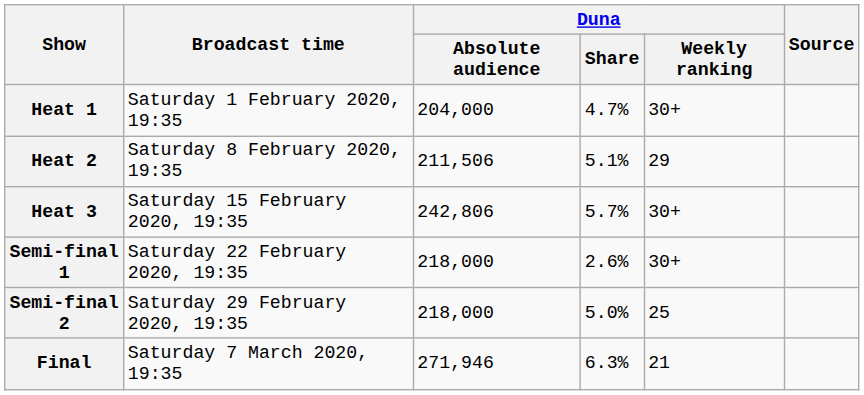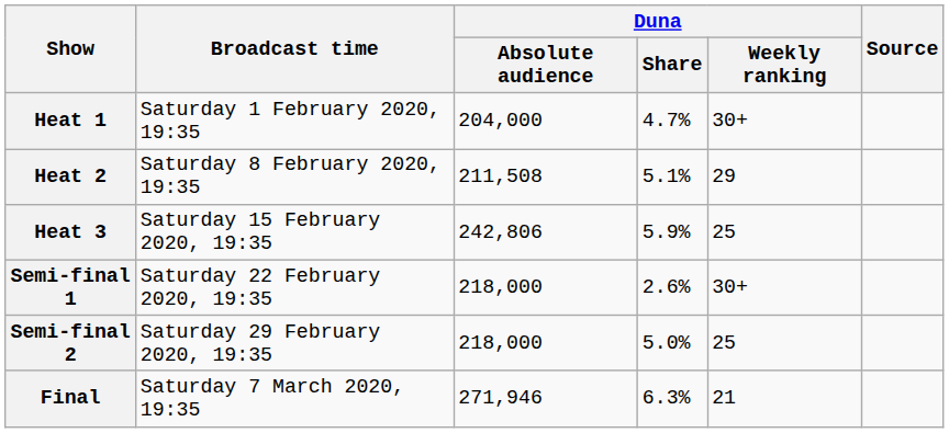Heat 2 | Duna / Absolute audience: 211,506 -> 211,508
Heat 3 | Duna / Share: 5.7% -> 5.9%
Heat 3 | Duna / Weekly ranking: 30+ -> 25
